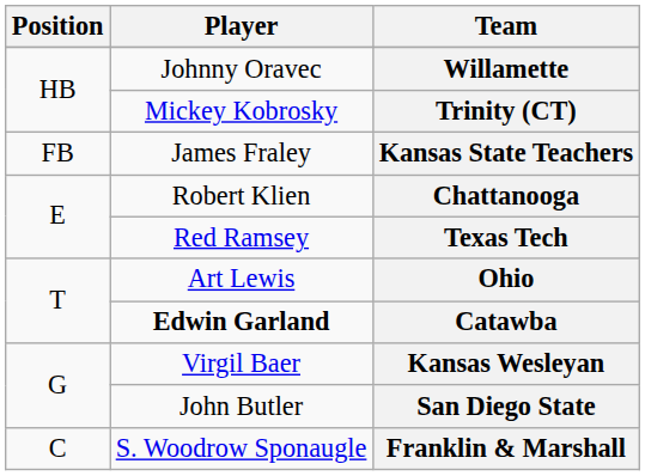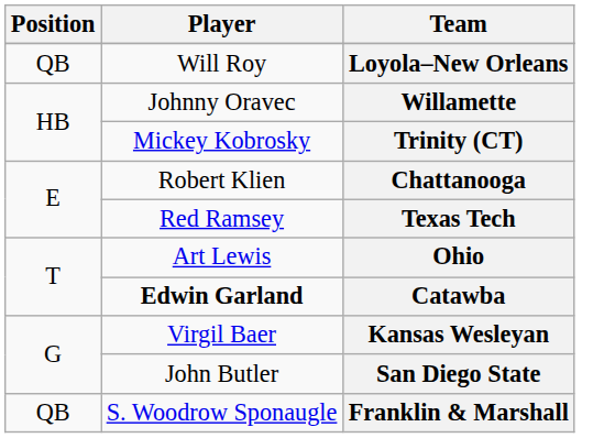+ row: QB | Will Roy | Loyola–New Orleans
- row: FB | James Fraley | Kansas State Teachers
Franklin & Marshall | Position: C -> QB
